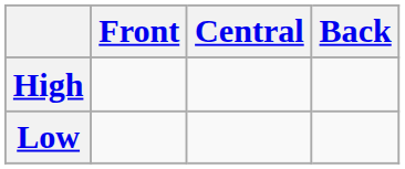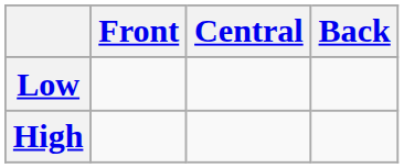rows swapped: High <-> Low
